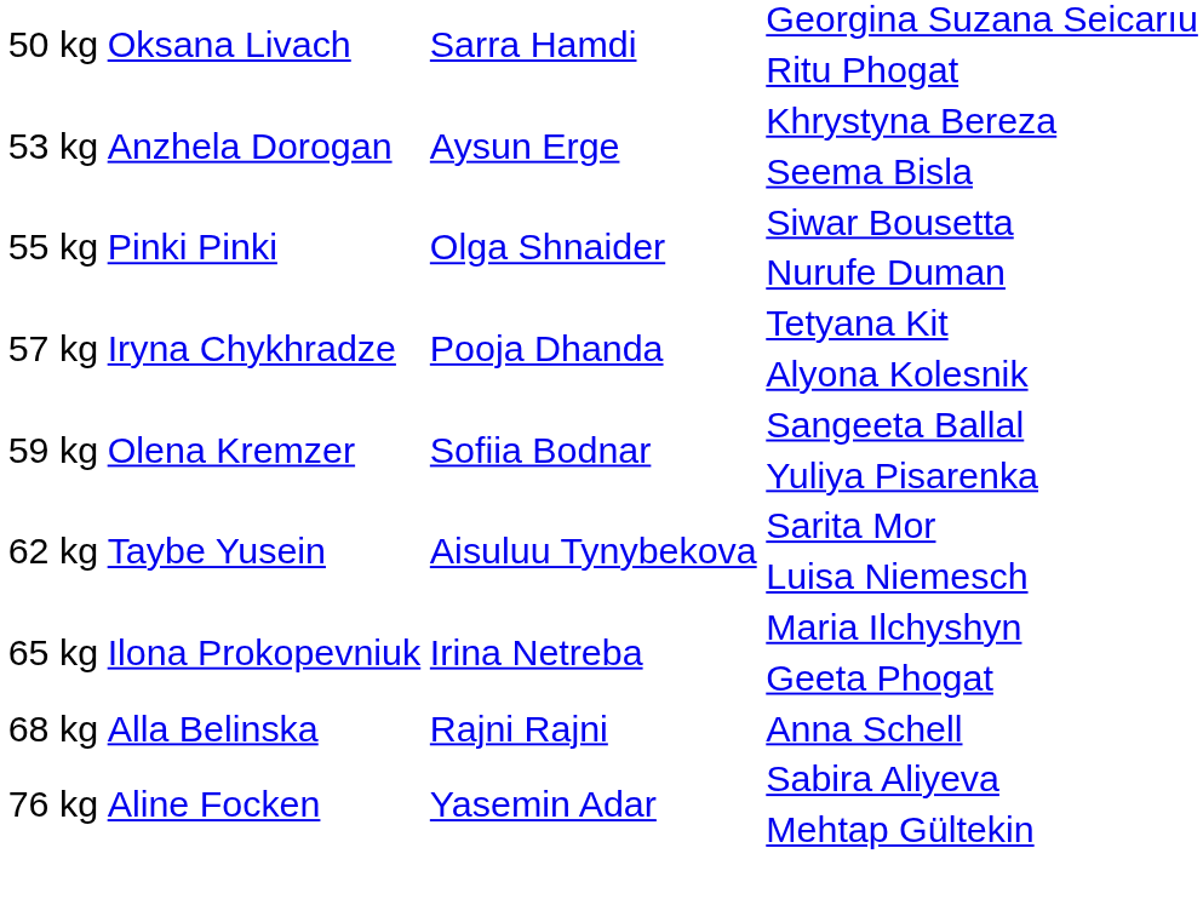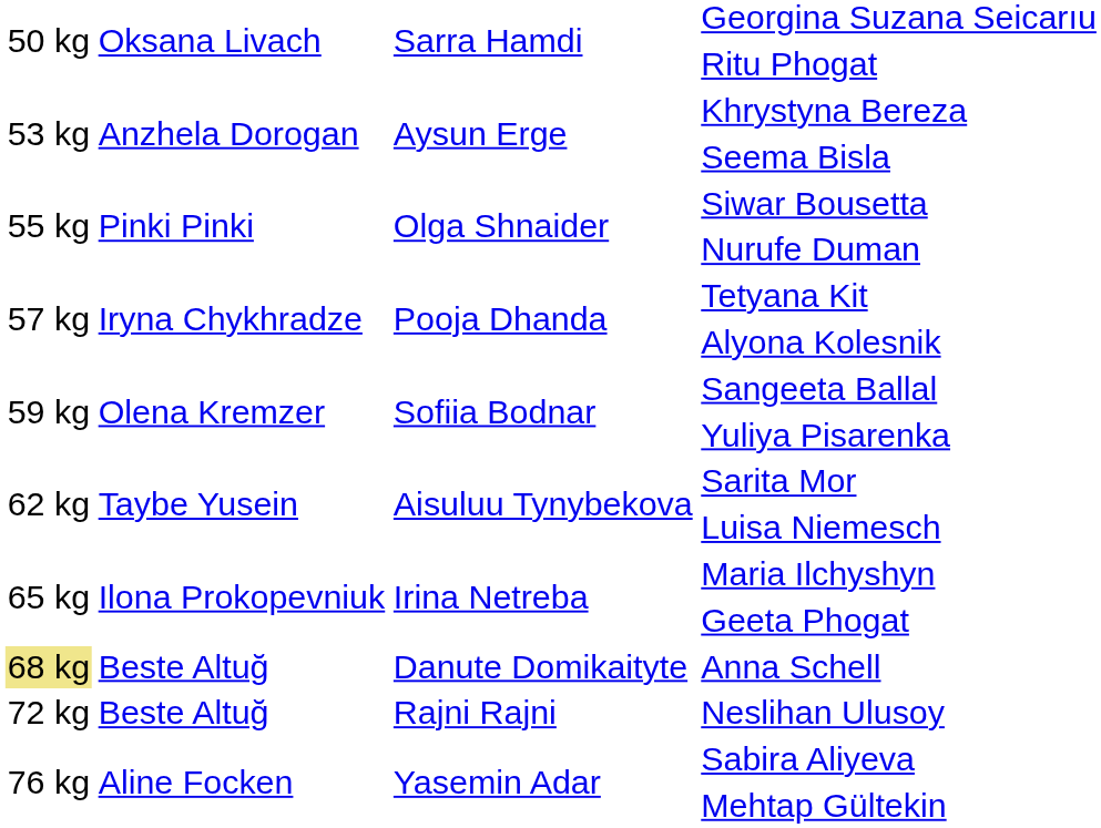Anna Schell | column 1: no background -> khaki background
Anna Schell | column 2: Alla Belinska -> Beste Altuğ
Anna Schell | column 3: Rajni Rajni -> Danute Domikaityte
+ row: 72 kg | Beste Altuğ | Rajni Rajni | Neslihan Ulusoy
